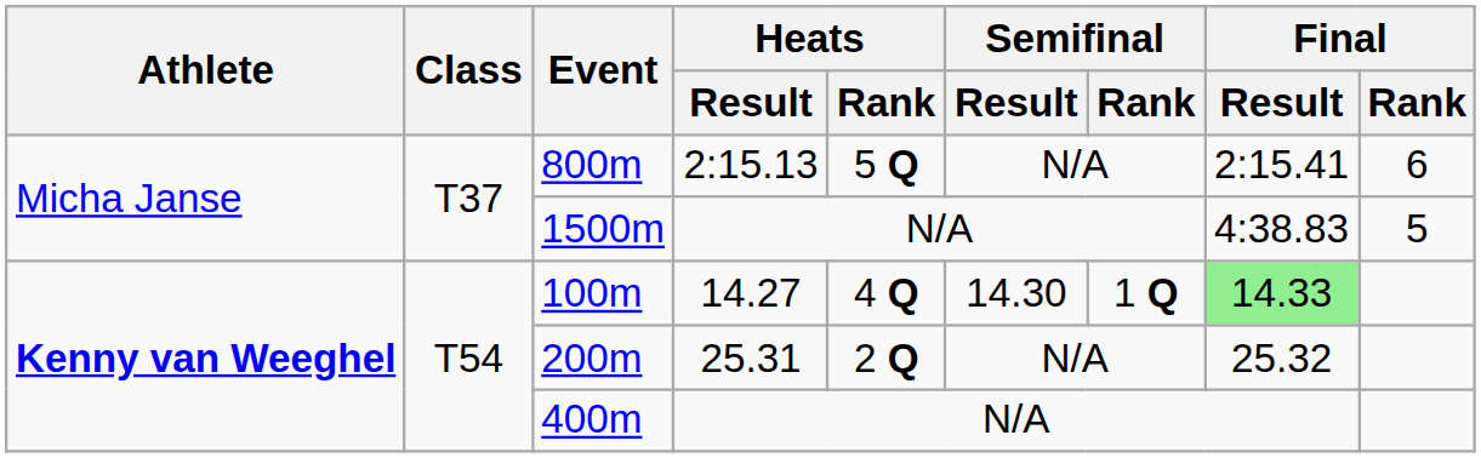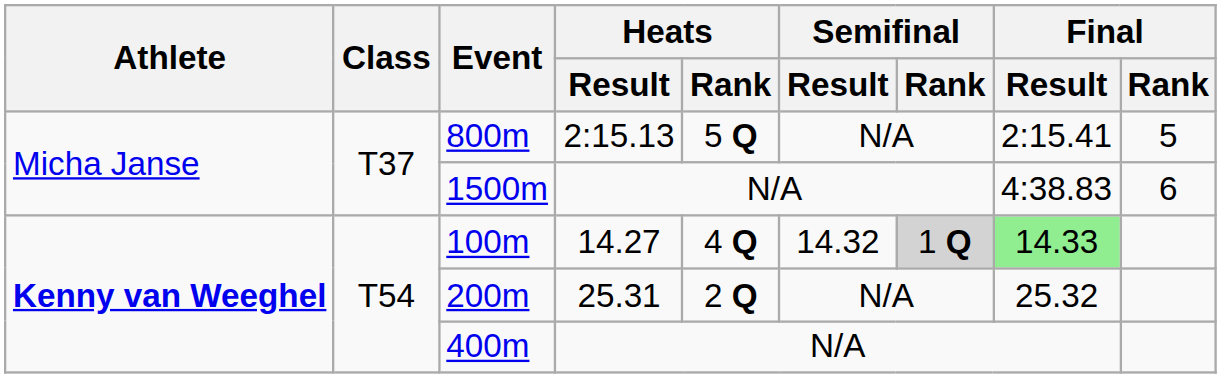800m | Final / Rank: 6 -> 5
1500m | Final / Rank: 5 -> 6
100m | Semifinal / Result: 14.30 -> 14.32
100m | Semifinal / Rank: no background -> lightgrey background
